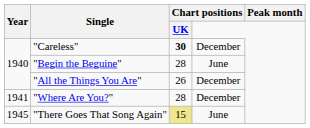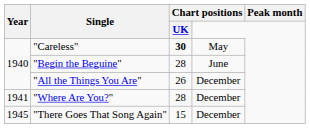"Careless" | Chart positions: December -> May
"There Goes That Song Again" | Chart positions / UK: khaki background -> no background
"There Goes That Song Again" | Chart positions: June -> December
